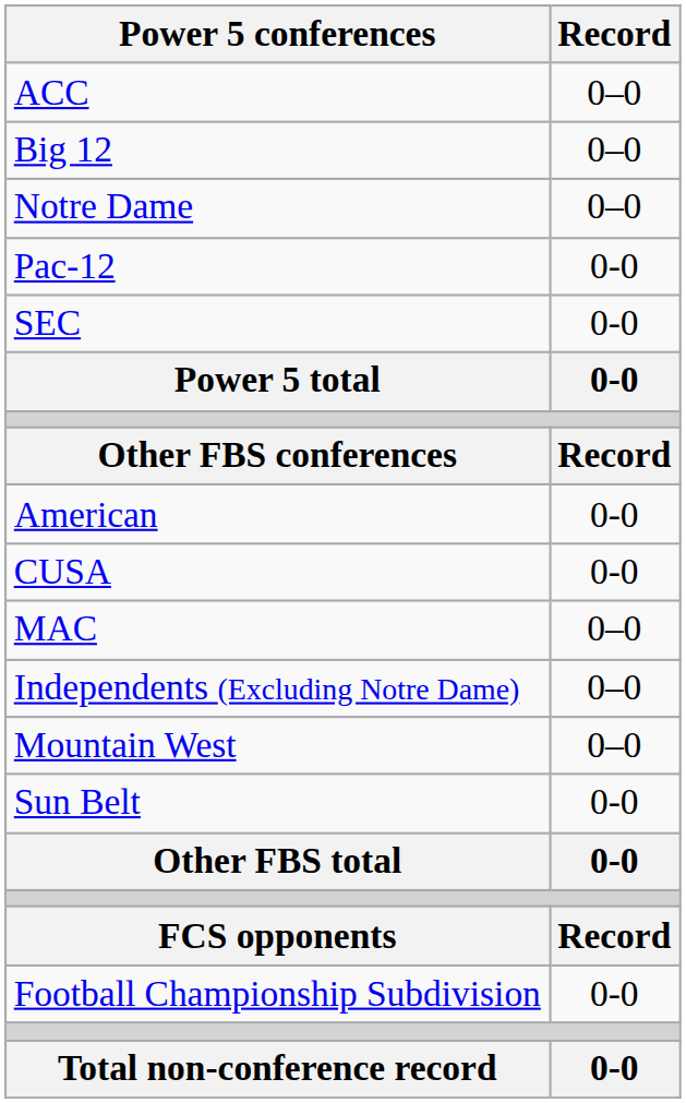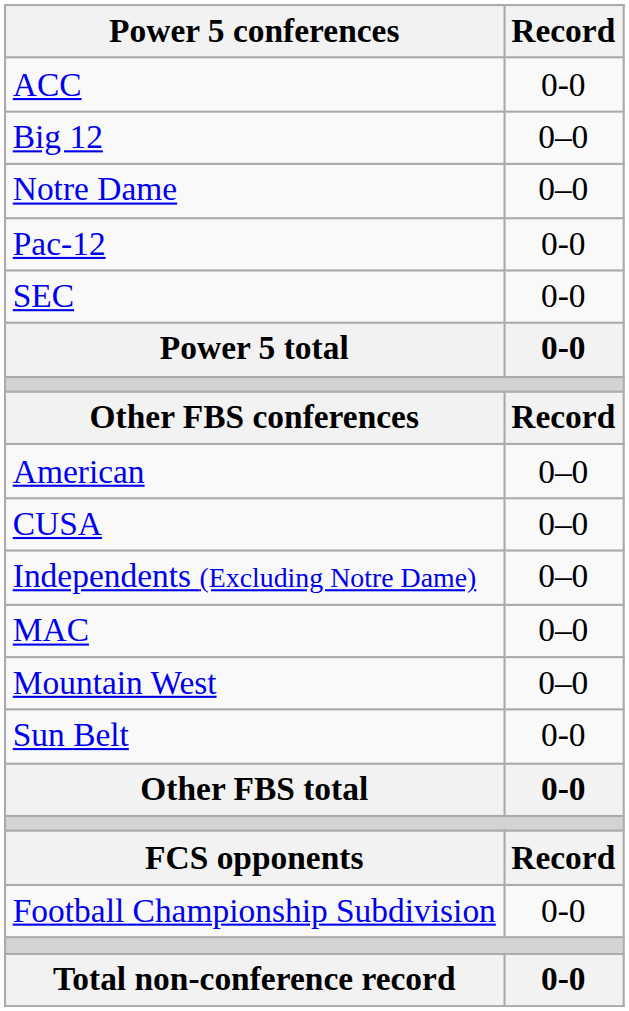ACC | Record: 0–0 -> 0-0
American | Record: 0-0 -> 0–0
CUSA | Record: 0-0 -> 0–0
rows swapped: Independents (Excluding Notre Dame) <-> MAC
